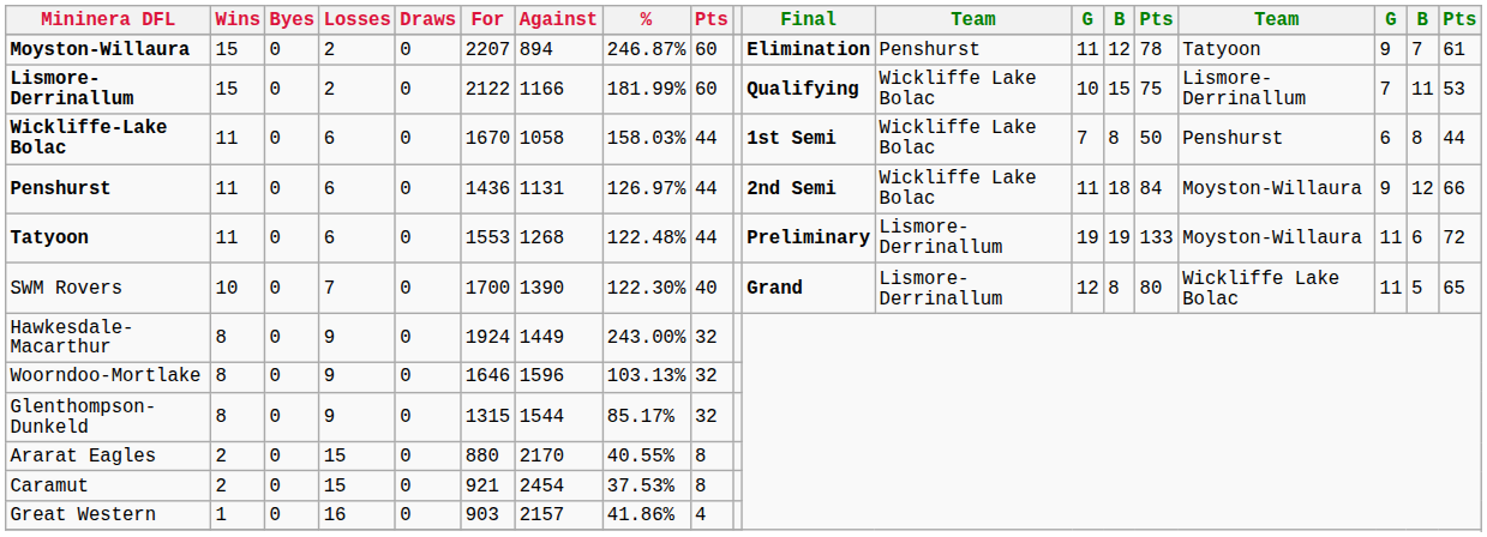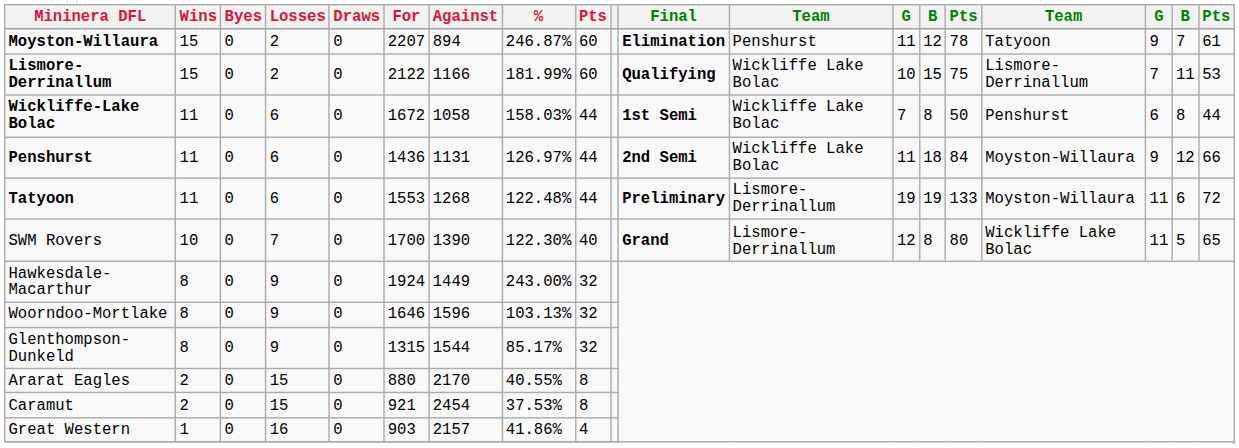Wickliffe-Lake Bolac | For: 1670 -> 1672
